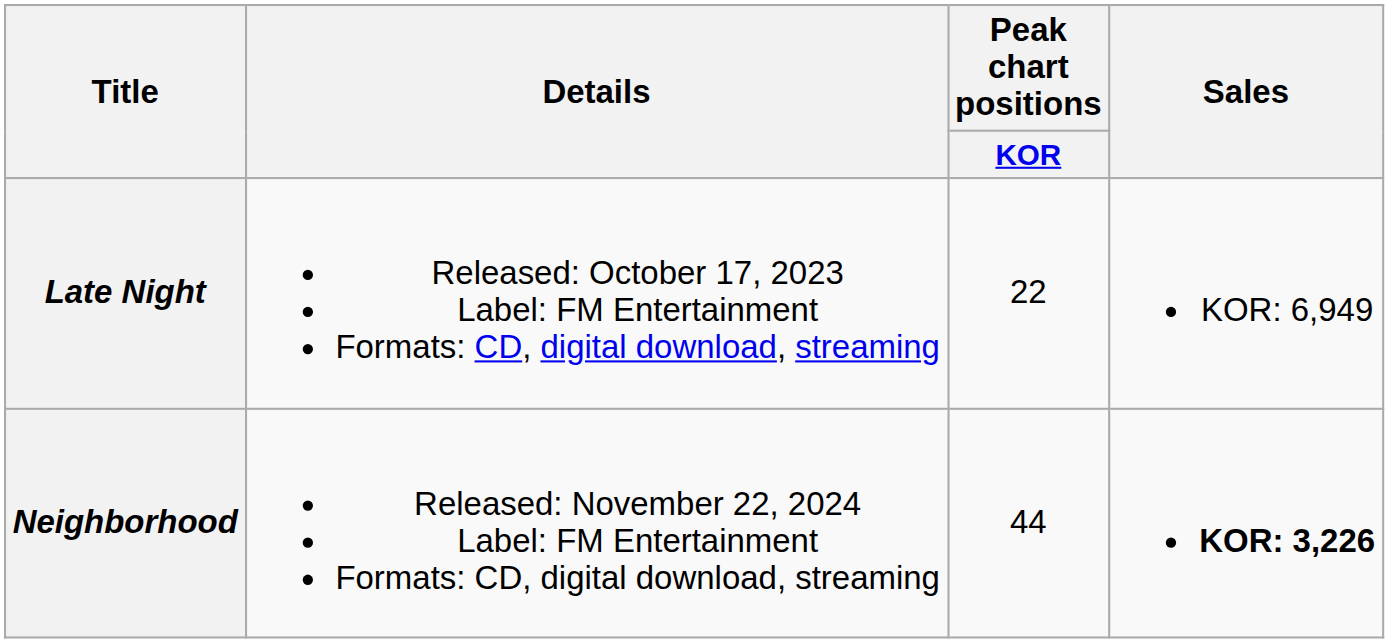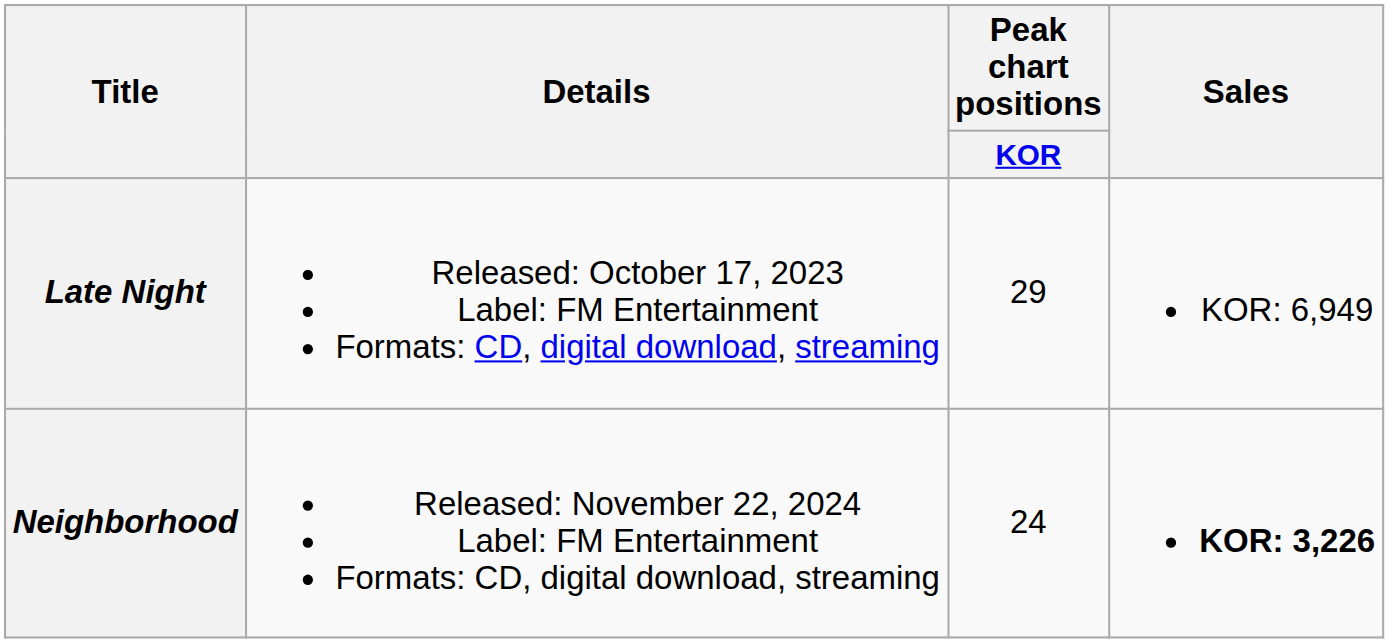Late Night | Peak chart positions / KOR: 22 -> 29
Neighborhood | Peak chart positions / KOR: 44 -> 24
